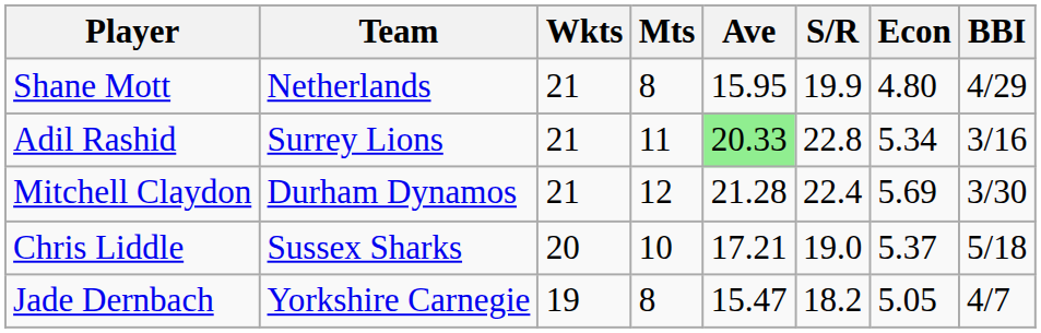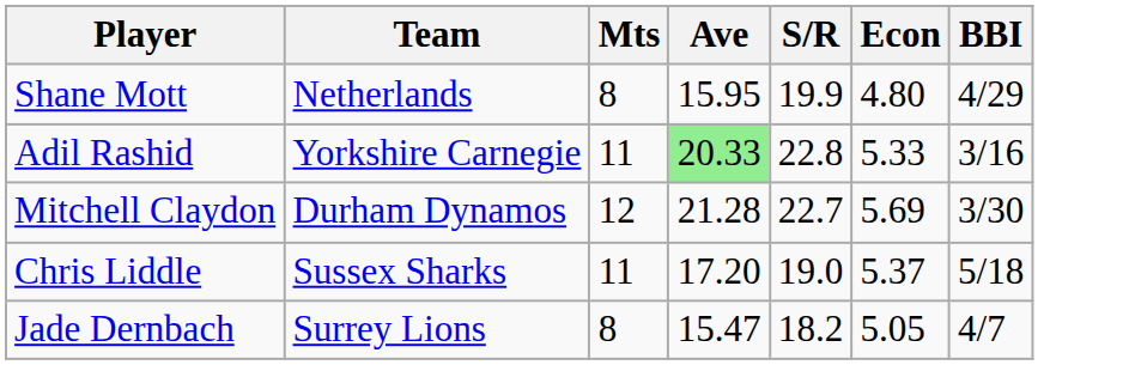- column: Wkts | 21 | 21 | 21 | 20 | 19
Adil Rashid | Team: Surrey Lions -> Yorkshire Carnegie
Adil Rashid | Econ: 5.34 -> 5.33
Mitchell Claydon | S/R: 22.4 -> 22.7
Chris Liddle | Mts: 10 -> 11
Chris Liddle | Ave: 17.21 -> 17.20
Jade Dernbach | Team: Yorkshire Carnegie -> Surrey Lions
